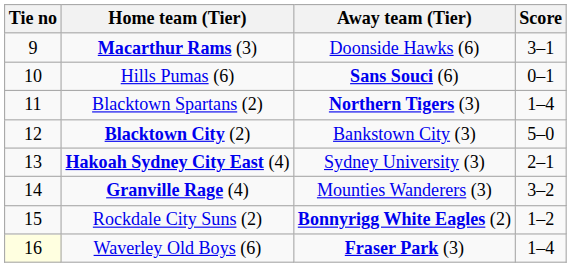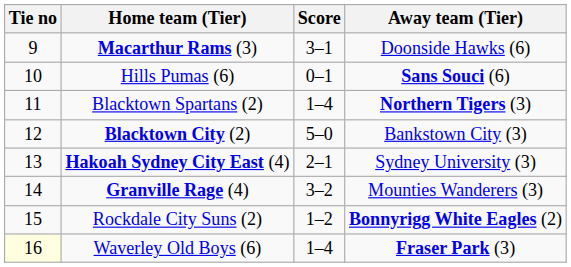columns swapped: Score <-> Away team (Tier)
